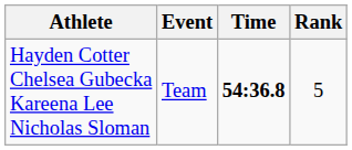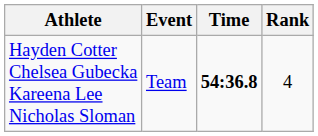Hayden Cotter Chelsea Gubecka Kareena Lee Nicholas Sloman | Rank: 5 -> 4
